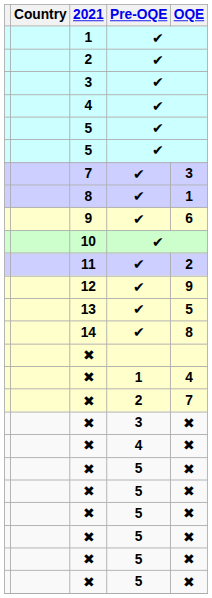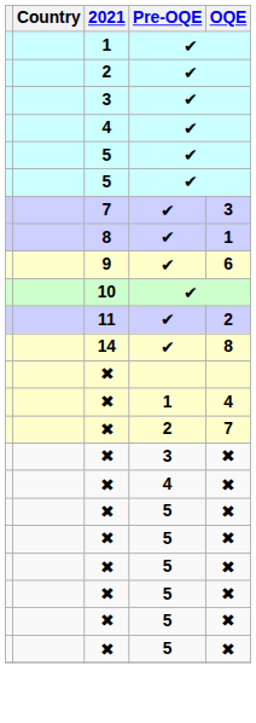- row: 12 | ✔ | 9
- row: 13 | ✔ | 5
